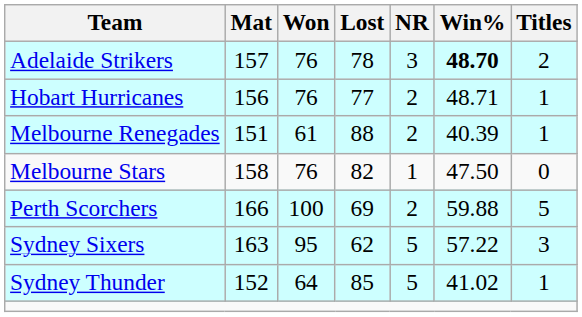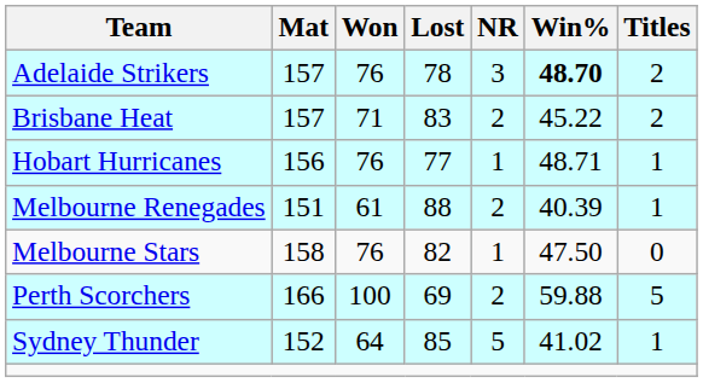+ row: Brisbane Heat | 157 | 71 | 83 | 2 | 45.22 | 2
Hobart Hurricanes | NR: 2 -> 1
- row: Sydney Sixers | 163 | 95 | 62 | 5 | 57.22 | 3
